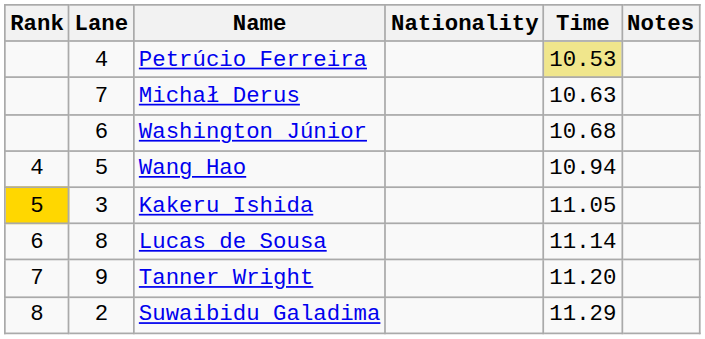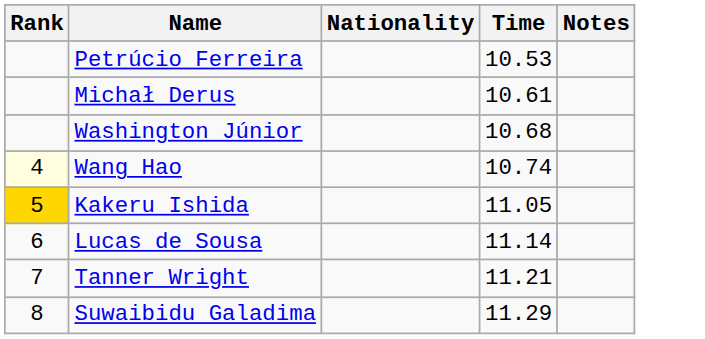- column: Lane | 4 | 7 | 6 | 5 | 3 | 8 | 9 | 2
Petrúcio Ferreira | Time: khaki background -> no background
Michał Derus | Time: 10.63 -> 10.61
Wang Hao | Rank: no background -> lightyellow background
Wang Hao | Time: 10.94 -> 10.74
Tanner Wright | Time: 11.20 -> 11.21
